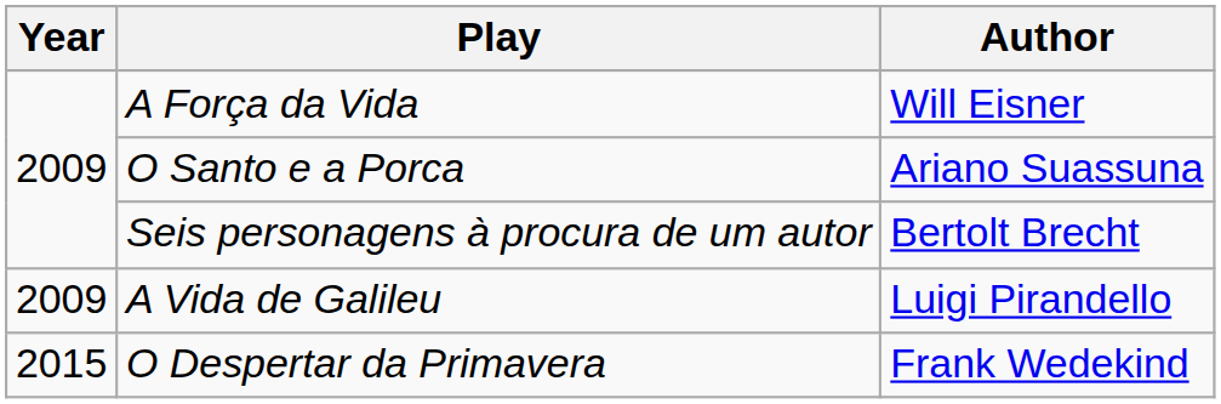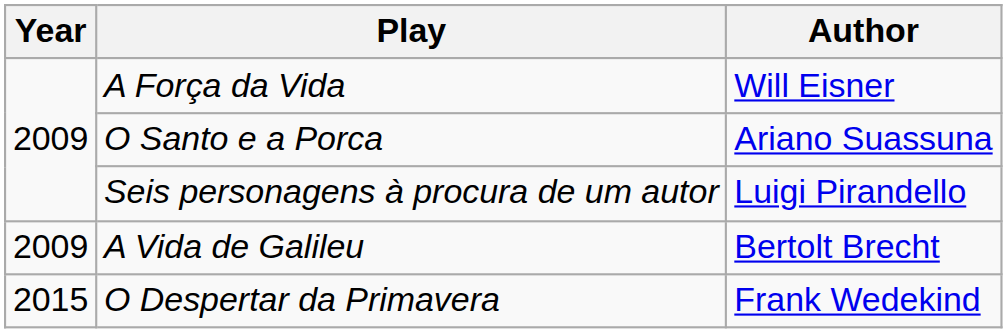Seis personagens à procura de um autor | Author: Bertolt Brecht -> Luigi Pirandello
A Vida de Galileu | Author: Luigi Pirandello -> Bertolt Brecht
